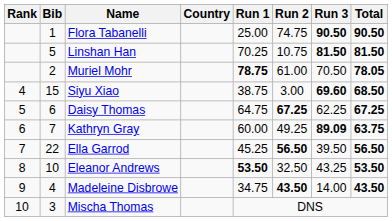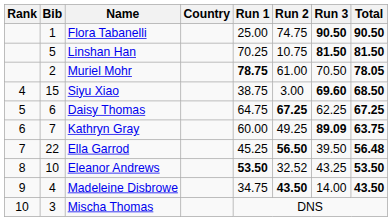Ella Garrod | Total: 56.50 -> 56.48
Eleanor Andrews | Run 2: 32.50 -> 32.52
